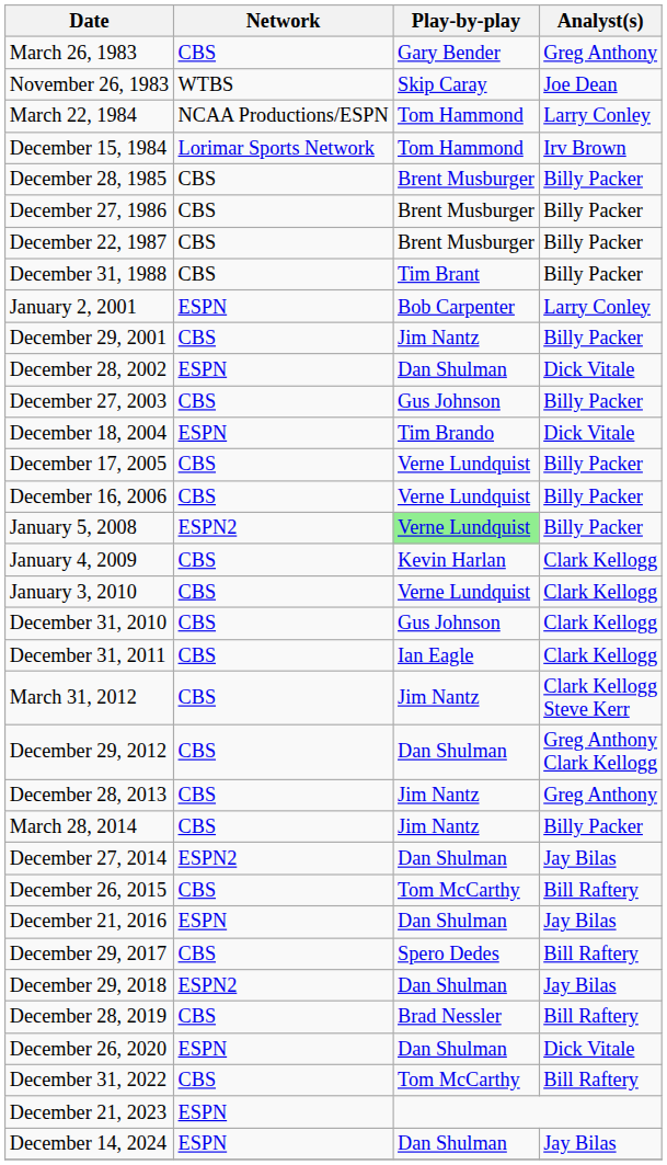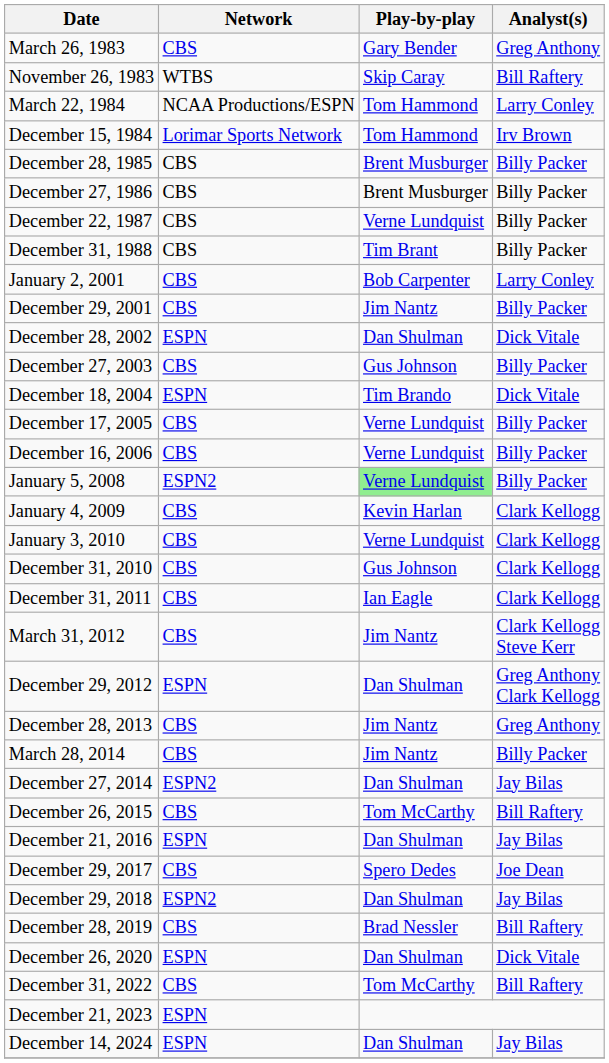November 26, 1983 | Analyst(s): Joe Dean -> Bill Raftery
December 22, 1987 | Play-by-play: Brent Musburger -> Verne Lundquist
January 2, 2001 | Network: ESPN -> CBS
December 29, 2012 | Network: CBS -> ESPN
December 29, 2017 | Analyst(s): Bill Raftery -> Joe Dean
